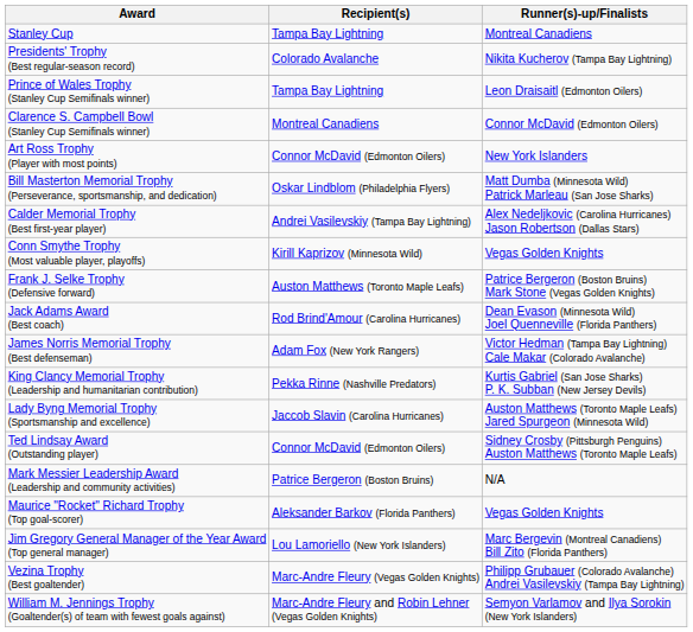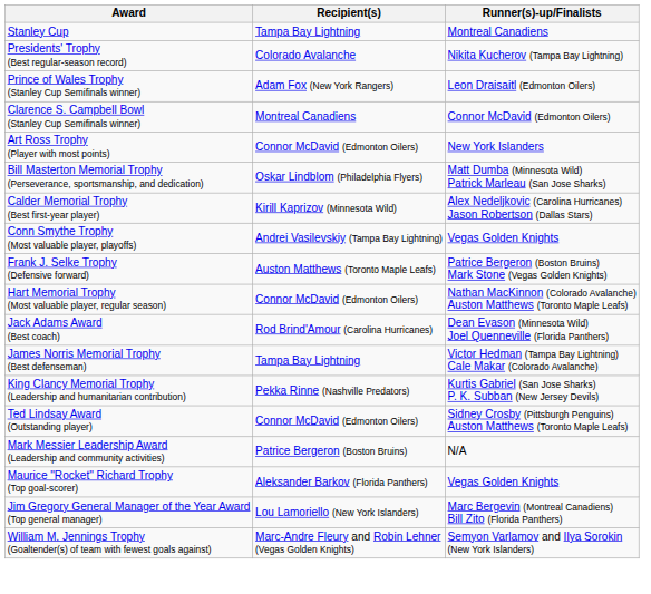Prince of Wales Trophy (Stanley Cup Semifinals winner) | Recipient(s): Tampa Bay Lightning -> Adam Fox (New York Rangers)
Calder Memorial Trophy (Best first-year player) | Recipient(s): Andrei Vasilevskiy (Tampa Bay Lightning) -> Kirill Kaprizov (Minnesota Wild)
Conn Smythe Trophy (Most valuable player, playoffs) | Recipient(s): Kirill Kaprizov (Minnesota Wild) -> Andrei Vasilevskiy (Tampa Bay Lightning)
+ row: Hart Memorial Trophy (Most valuable player, regular season) | Connor McDavid (Edmonton Oilers) | Nathan MacKinnon (Colorado Avalanche) Auston Matthews (Toronto Maple Leafs)
James Norris Memorial Trophy (Best defenseman) | Recipient(s): Adam Fox (New York Rangers) -> Tampa Bay Lightning
- row: Lady Byng Memorial Trophy (Sportsmanship and excellence) | Jaccob Slavin (Carolina Hurricanes) | Auston Matthews (Toronto Maple Leafs) Jared Spurgeon (Minnesota Wild)
- row: Vezina Trophy (Best goaltender) | Marc-Andre Fleury (Vegas Golden Knights) | Philipp Grubauer (Colorado Avalanche) Andrei Vasilevskiy (Tampa Bay Lightning)
